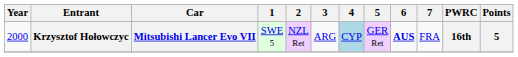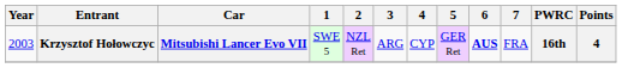Krzysztof Hołowczyc | Year: 2000 -> 2003
Krzysztof Hołowczyc | 4: lightblue background -> no background
Krzysztof Hołowczyc | Points: 5 -> 4
